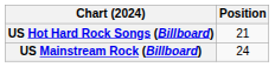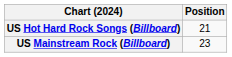US Mainstream Rock (Billboard) | Position: 24 -> 23
